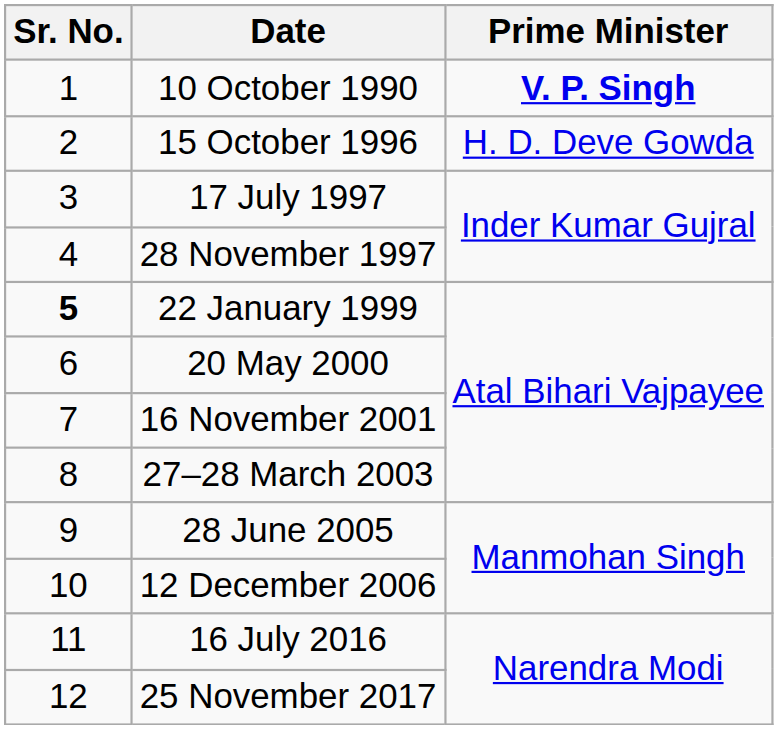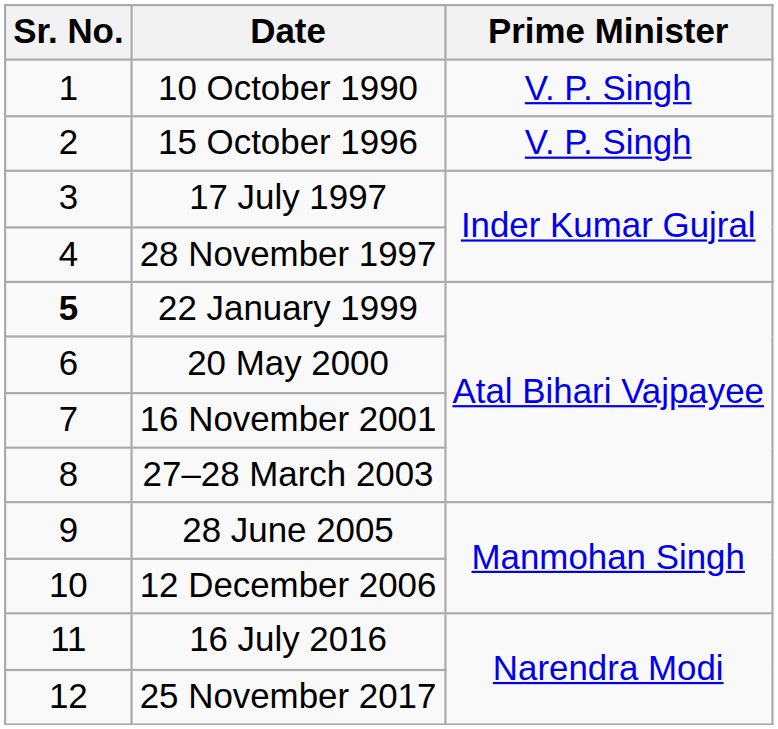10 October 1990 | Prime Minister: bold -> normal
15 October 1996 | Prime Minister: H. D. Deve Gowda -> V. P. Singh
